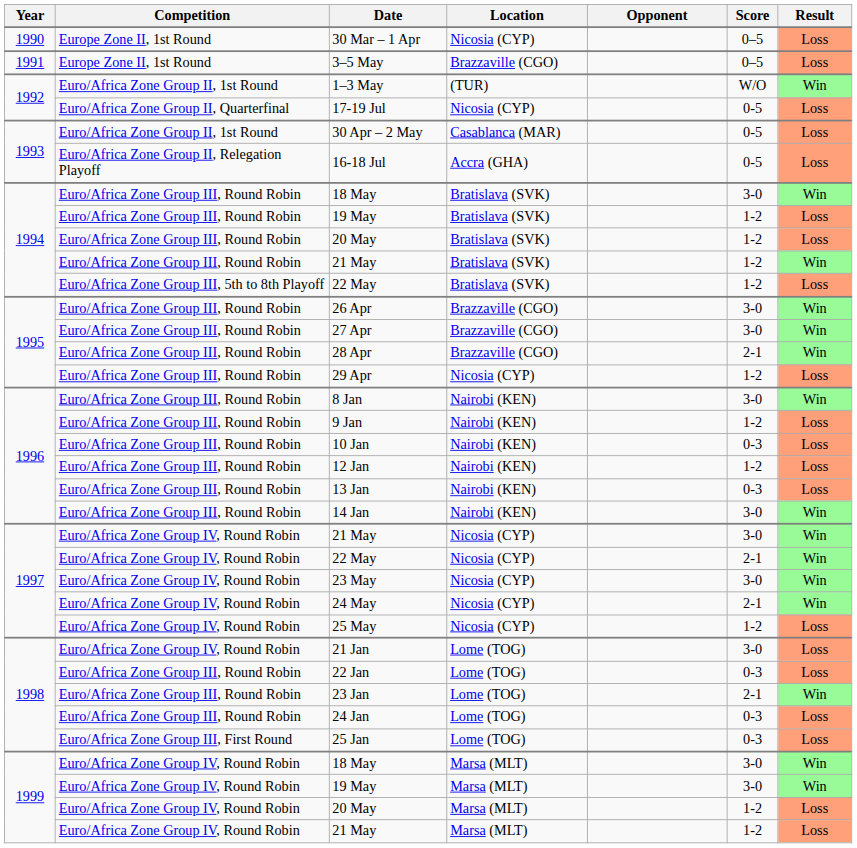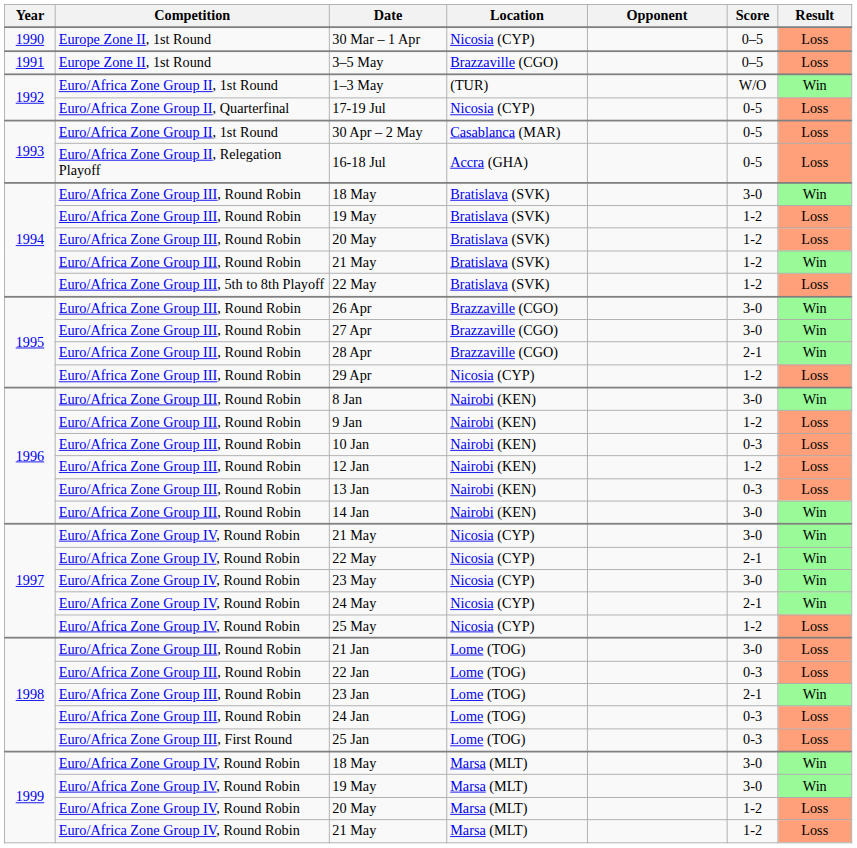21 Jan | Competition: Euro/Africa Zone Group IV, Round Robin -> Euro/Africa Zone Group III, Round Robin
